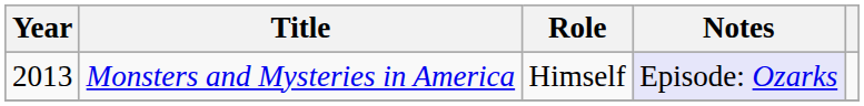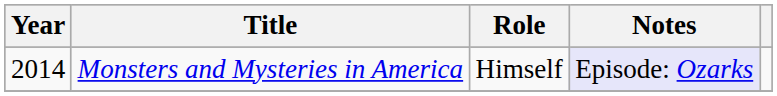Monsters and Mysteries in America | Year: 2013 -> 2014
